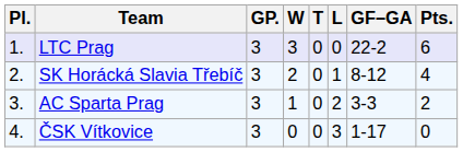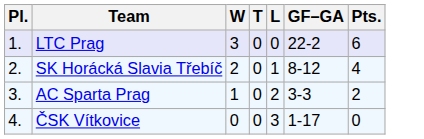- column: GP. | 3 | 3 | 3 | 3
